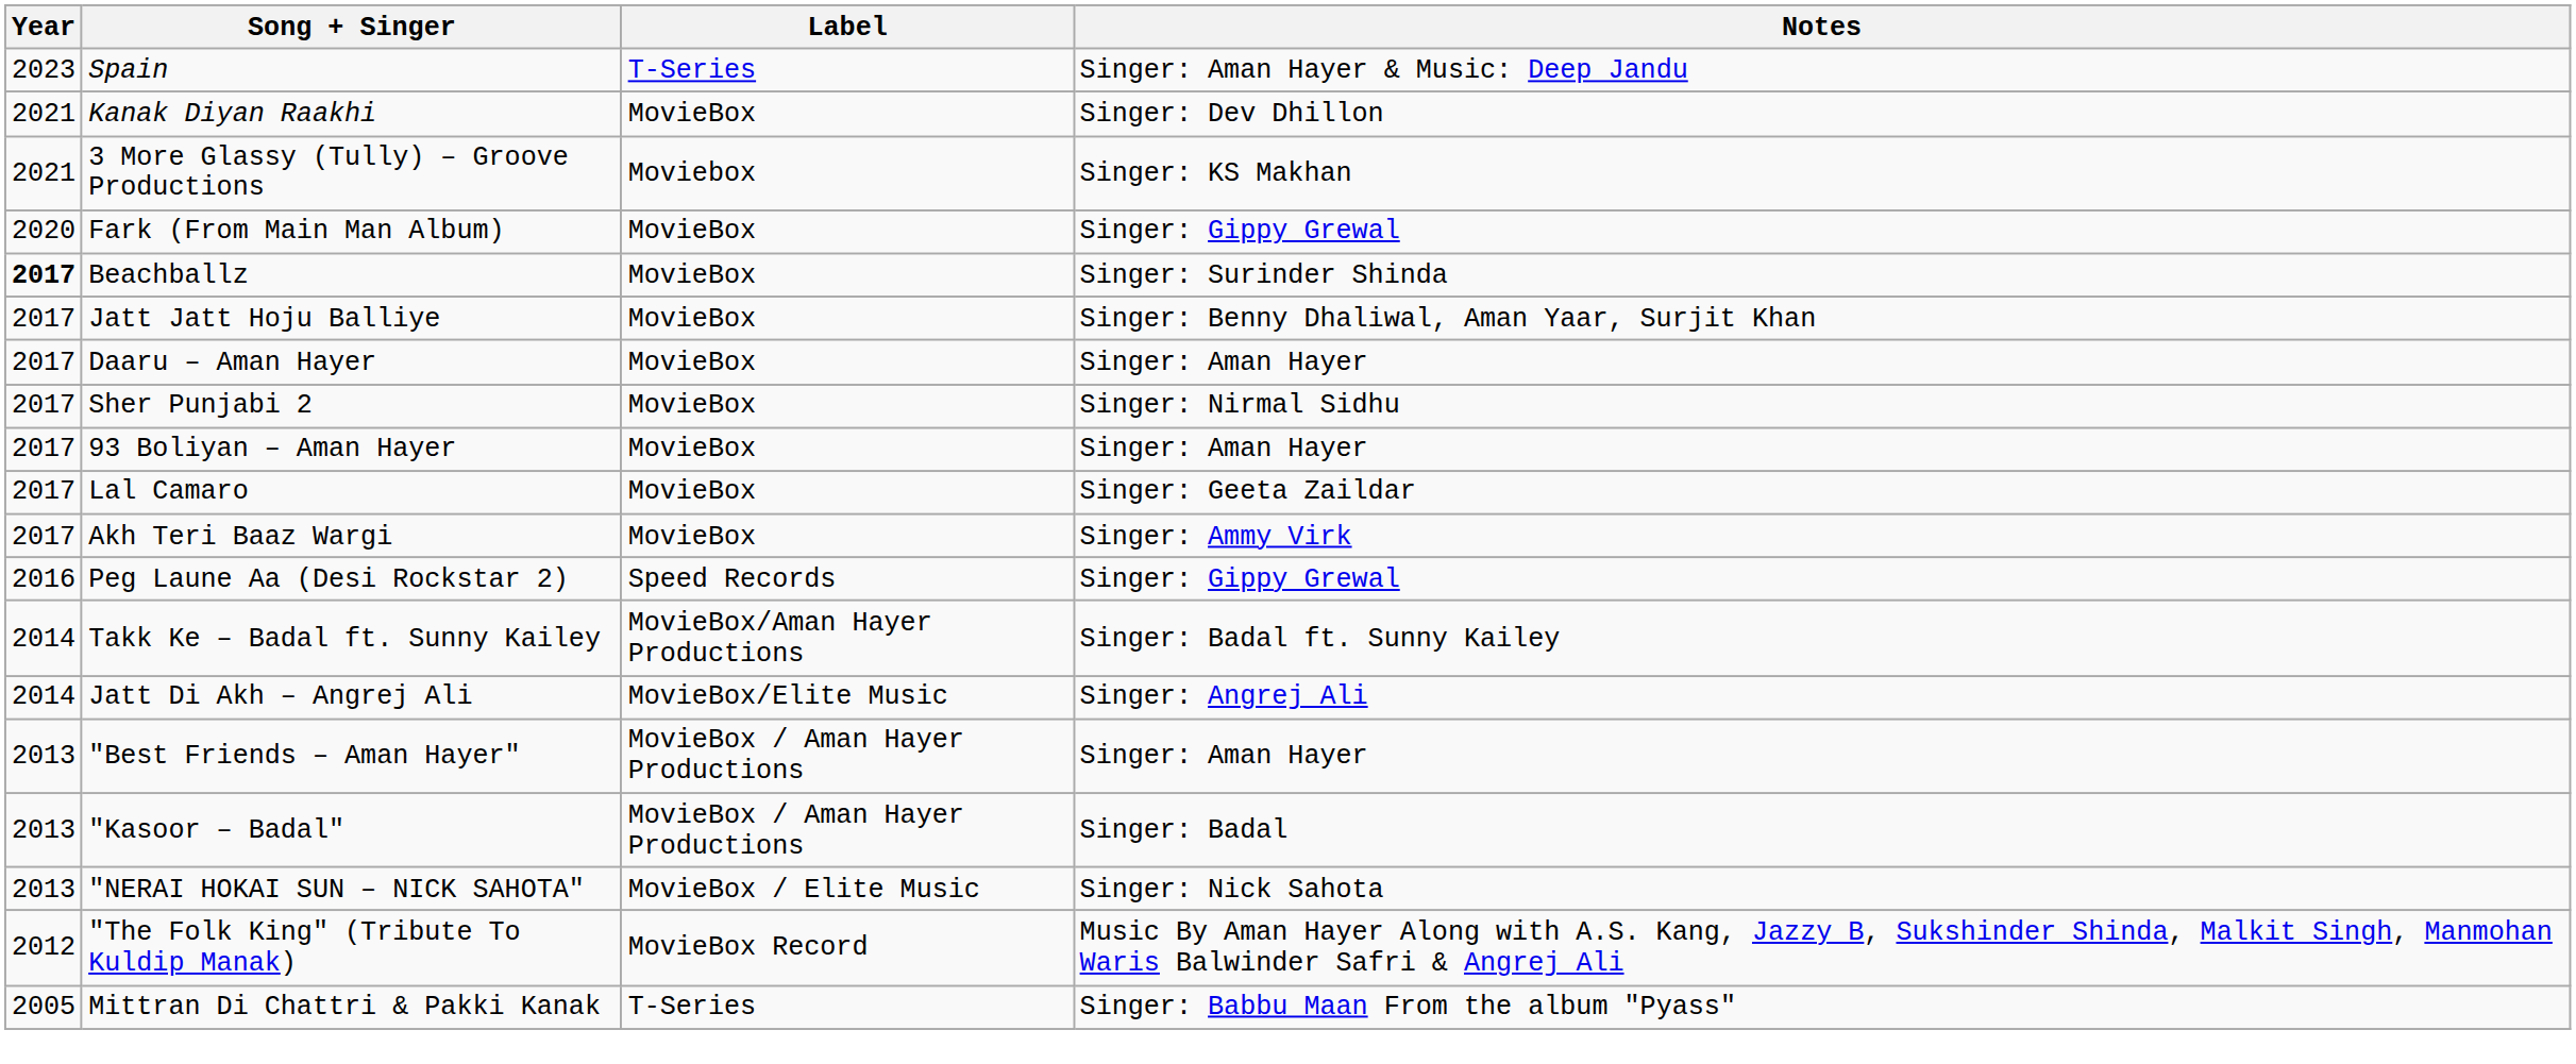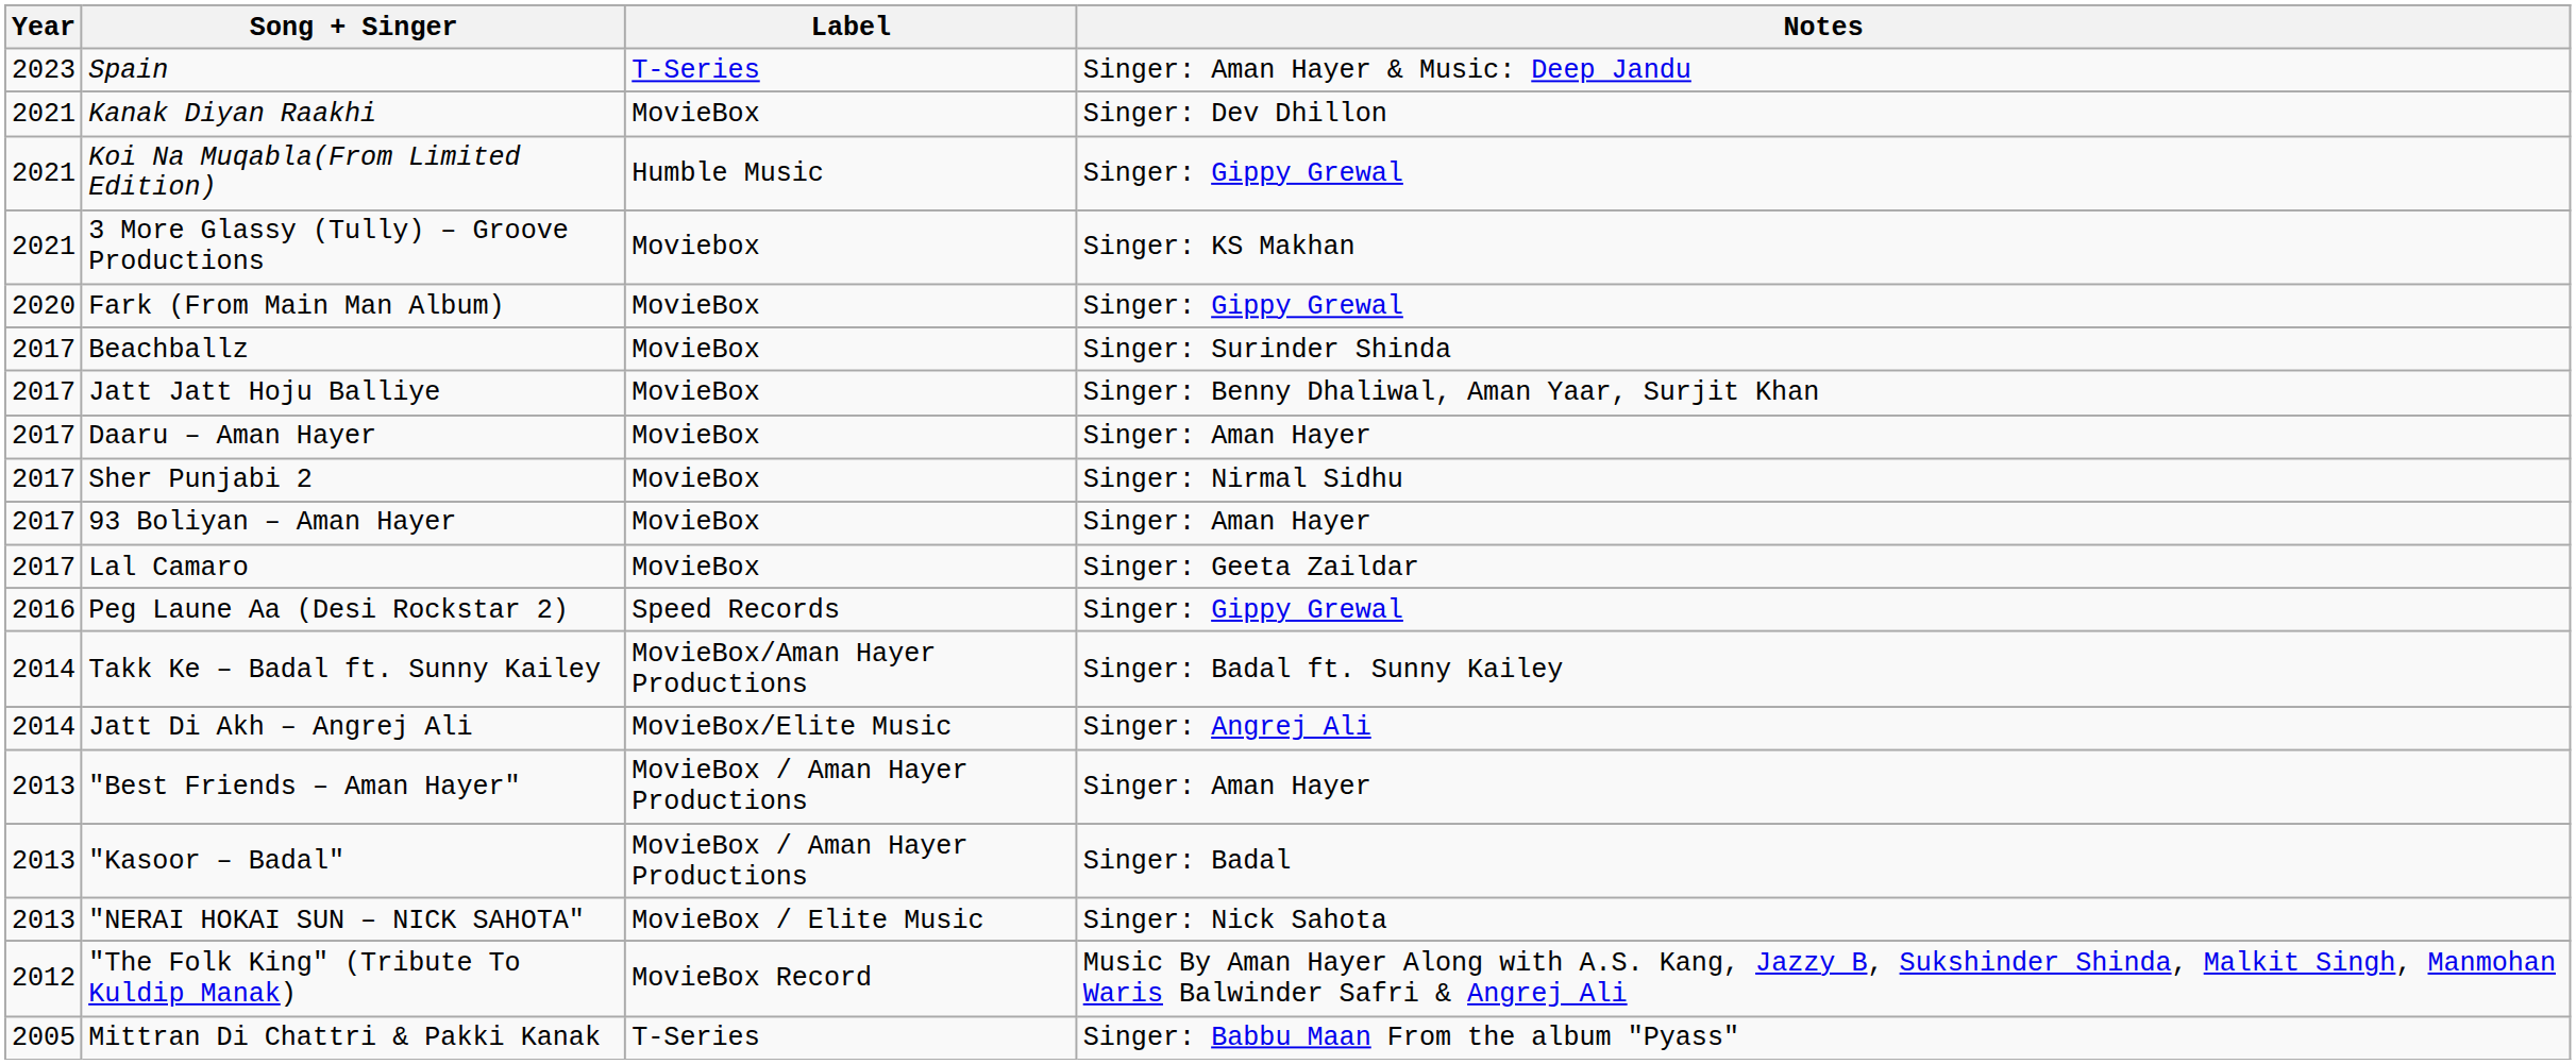+ row: 2021 | Koi Na Muqabla(From Limited Edition) | Humble Music | Singer: Gippy Grewal
Beachballz | Year: bold -> normal
- row: 2017 | Akh Teri Baaz Wargi | MovieBox | Singer: Ammy Virk
